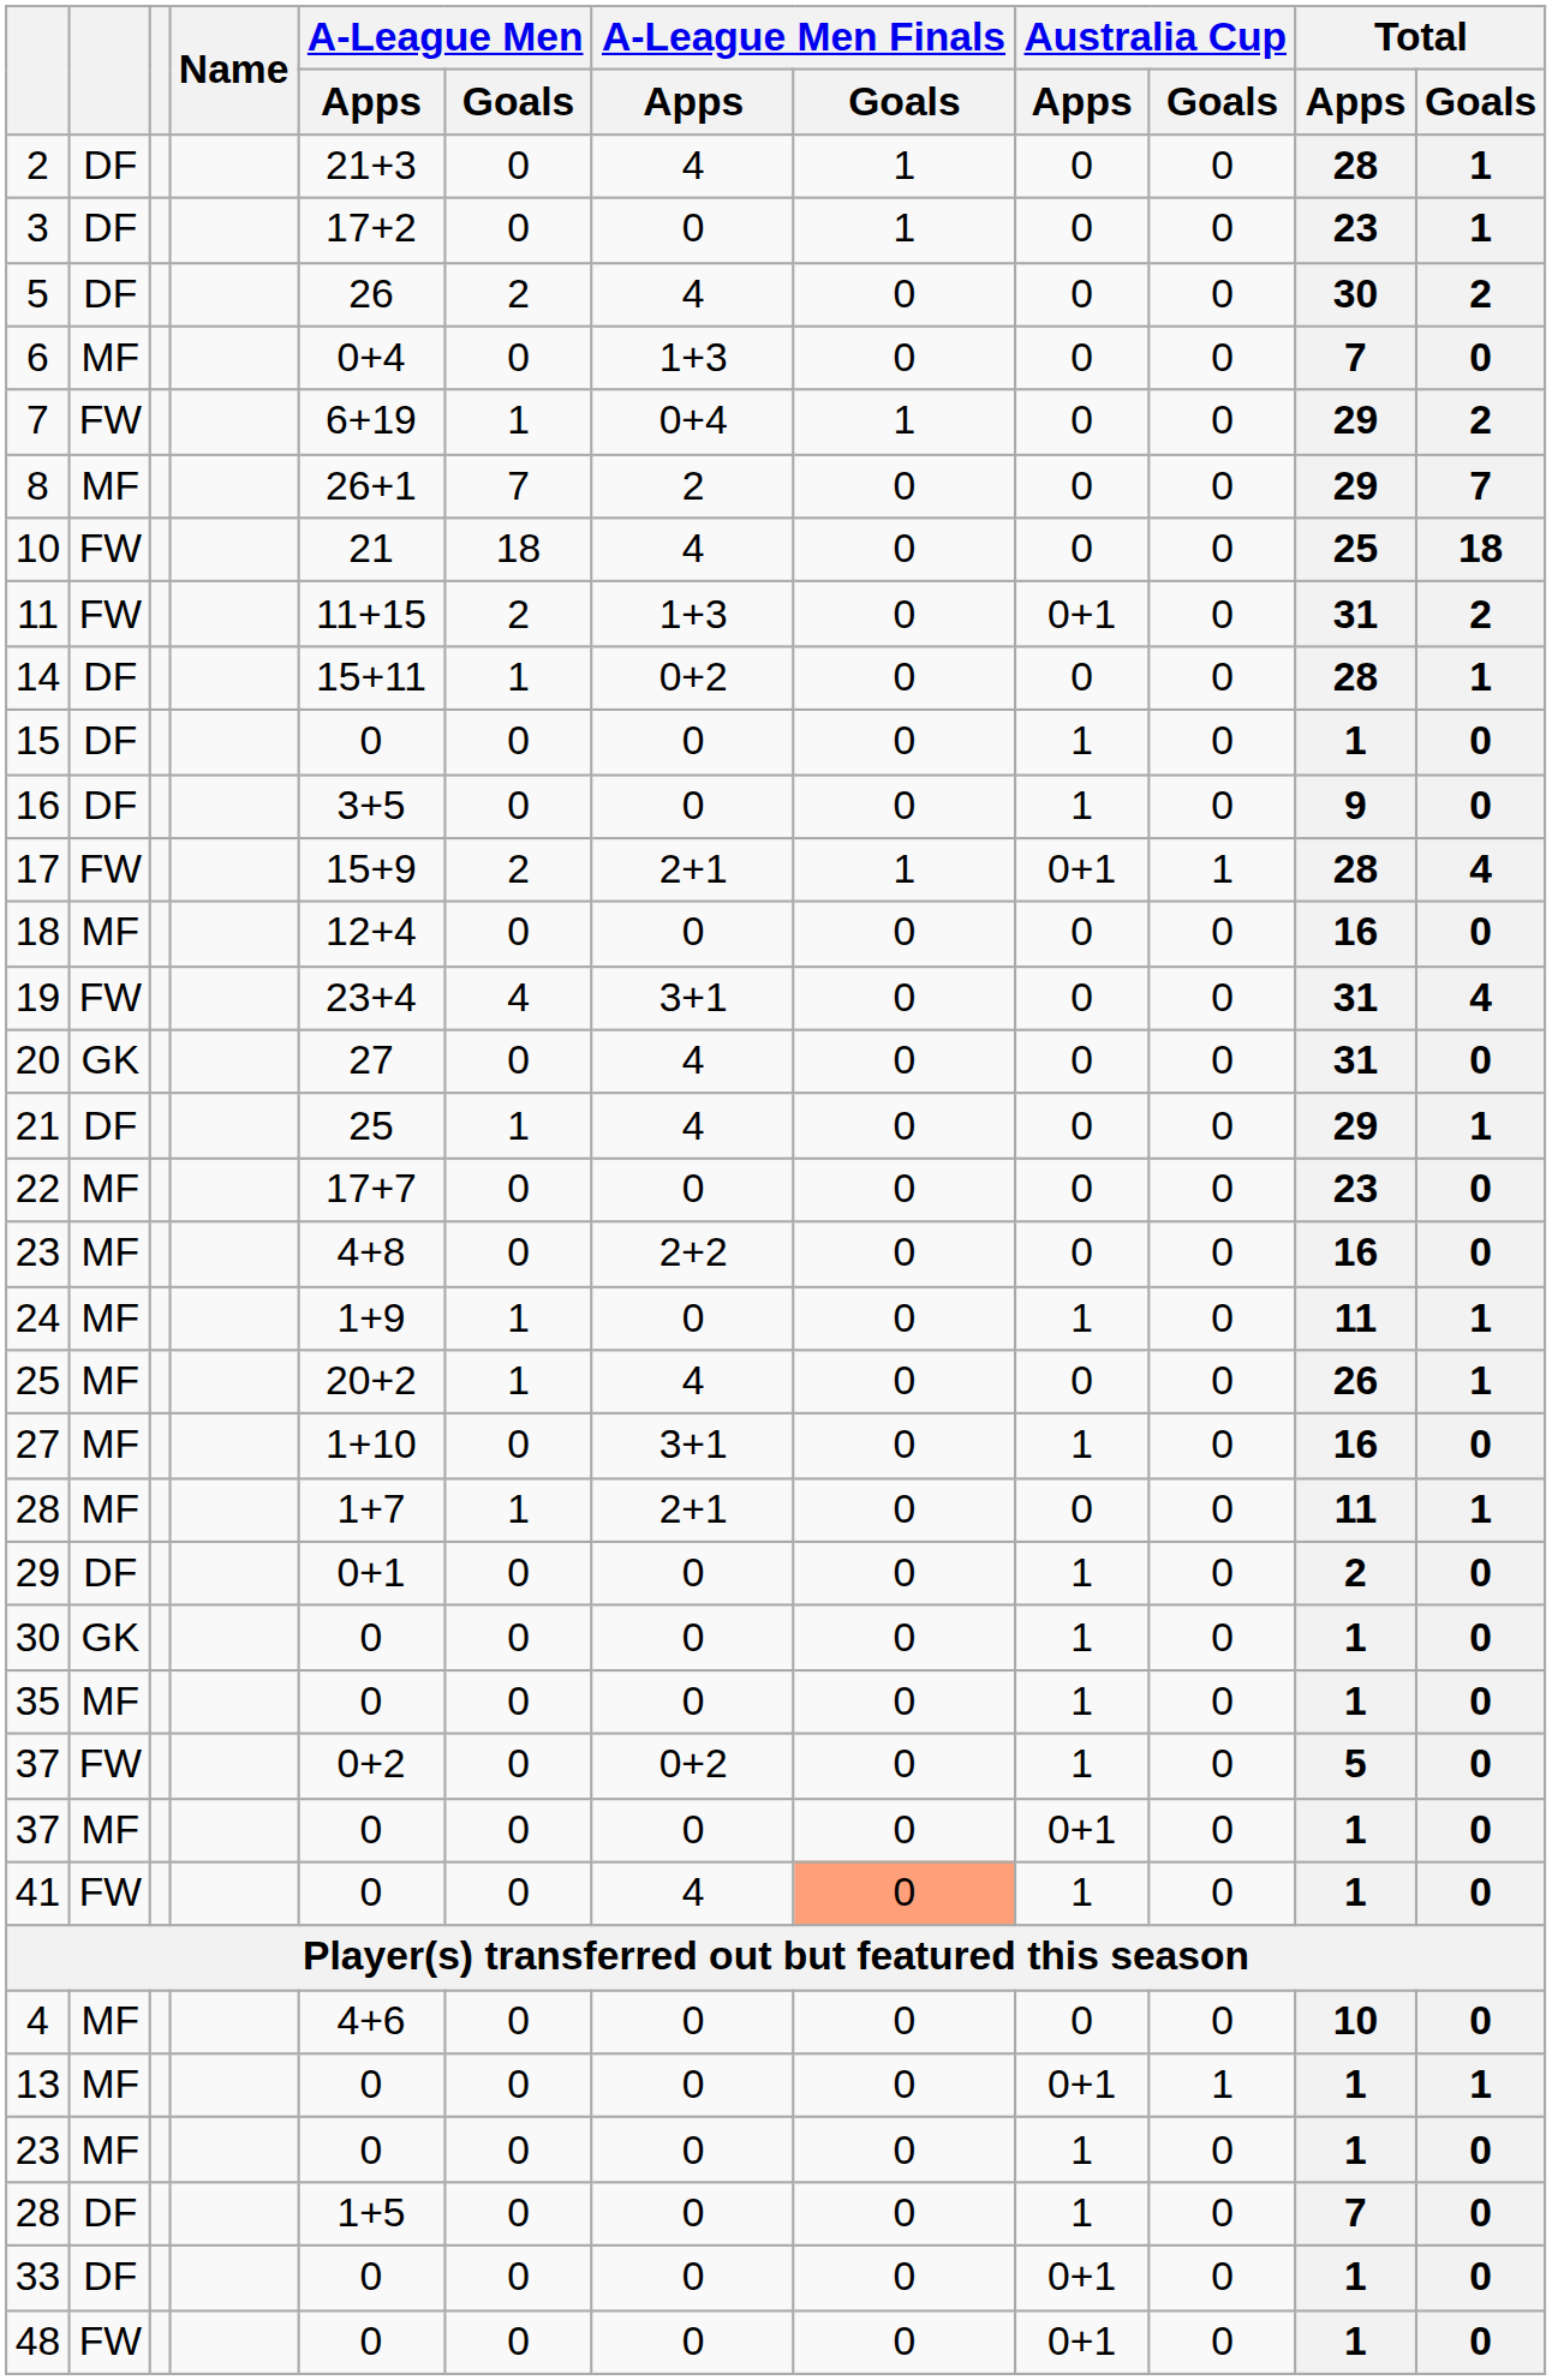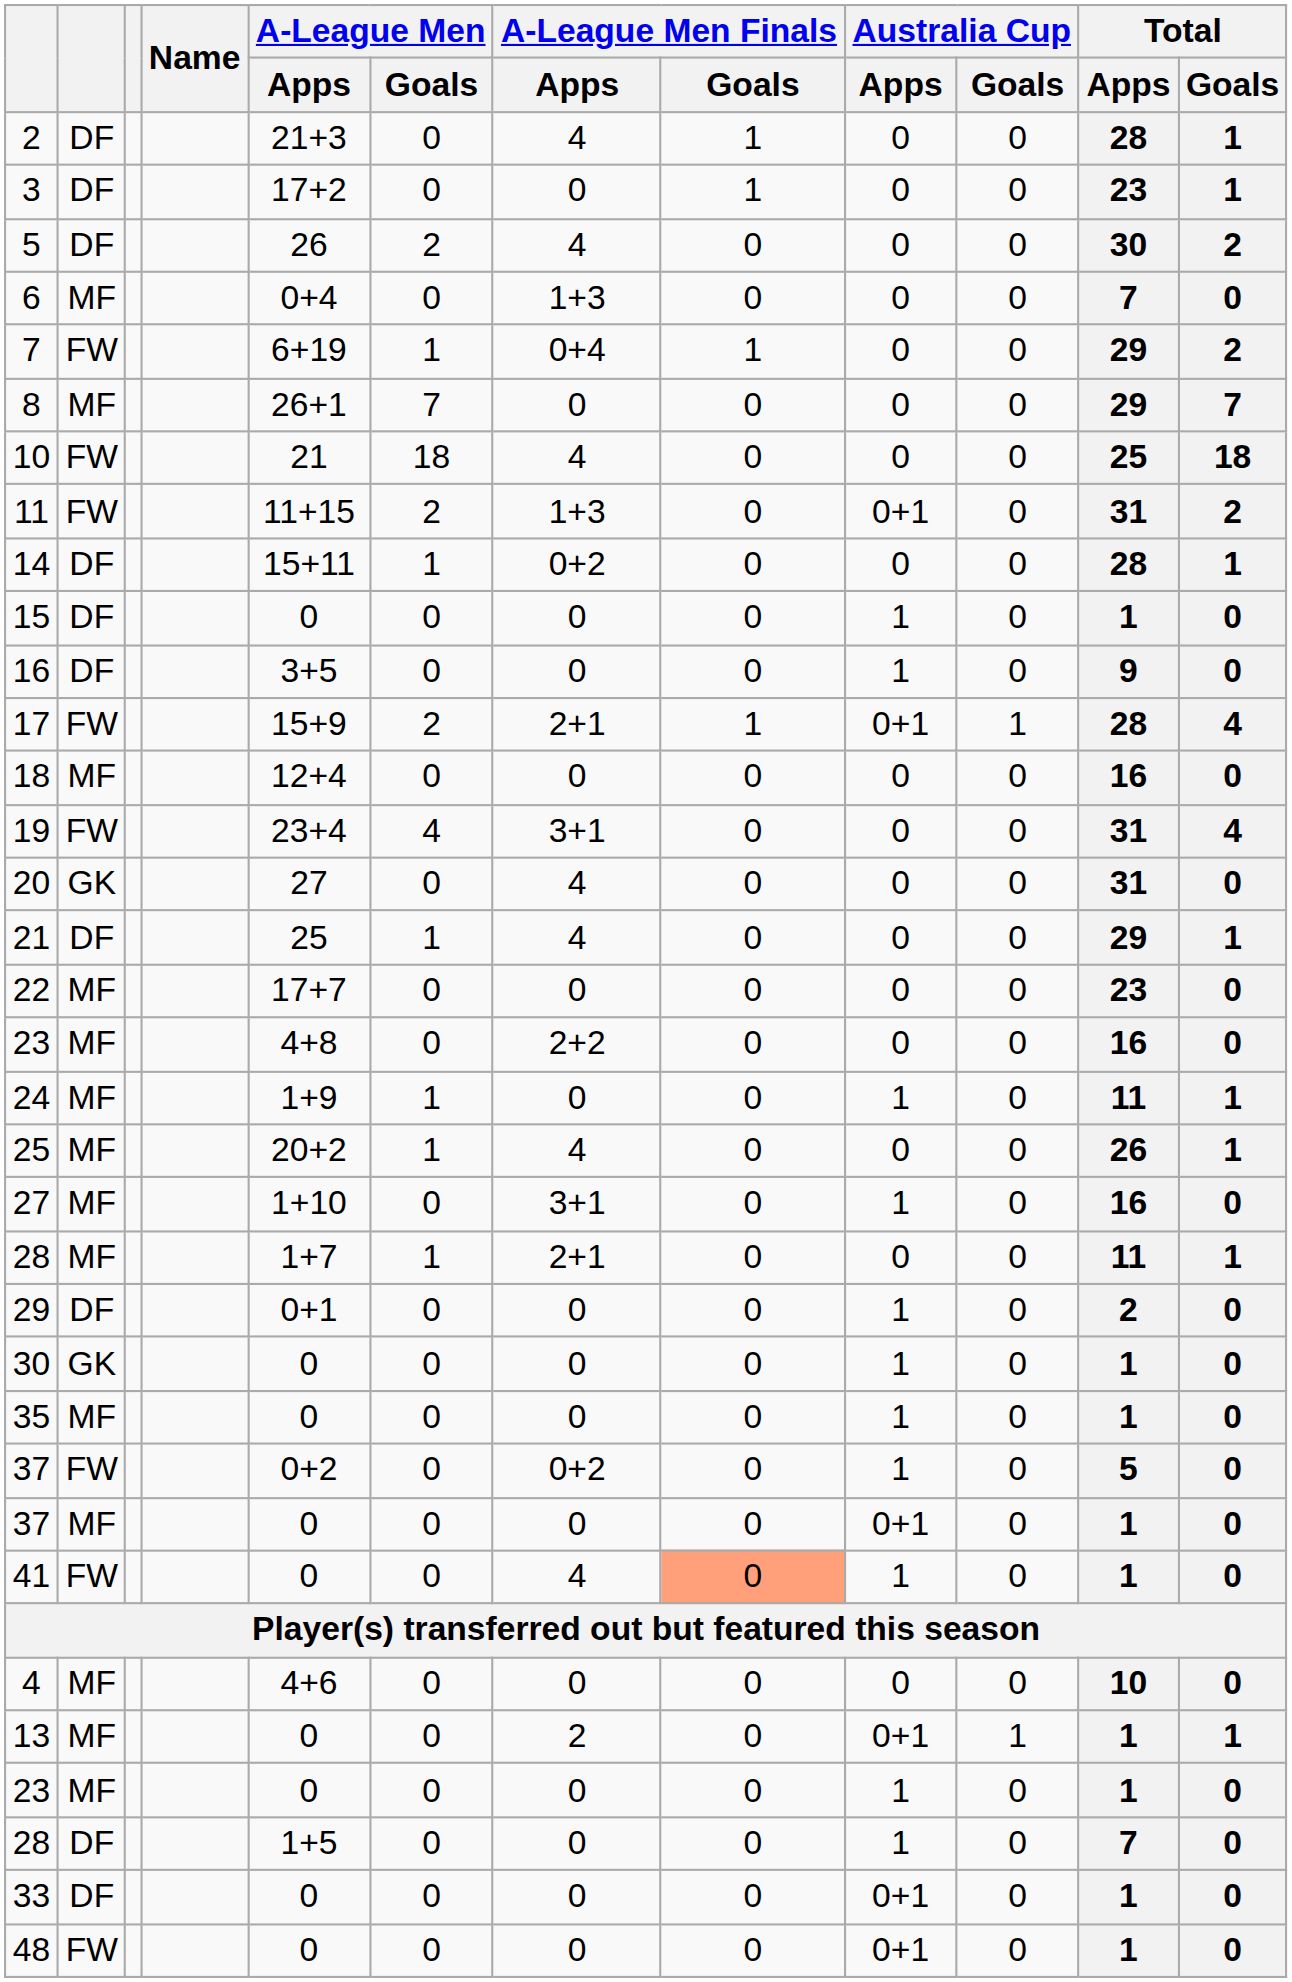8 | A-League Men Finals / Apps: 2 -> 0
13 | A-League Men Finals / Apps: 0 -> 2
